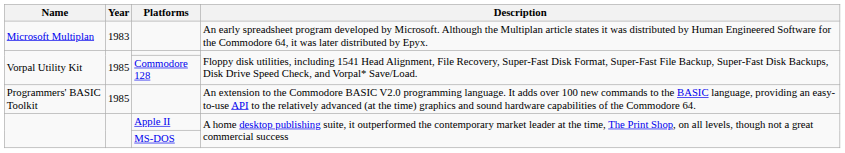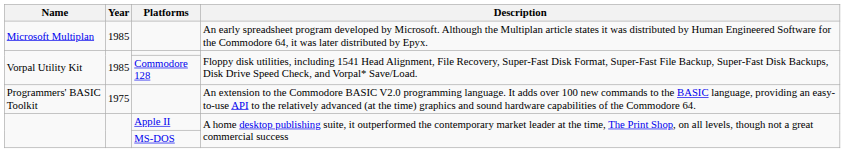Microsoft Multiplan | Year: 1983 -> 1985
Programmers' BASIC Toolkit | Year: 1985 -> 1975
